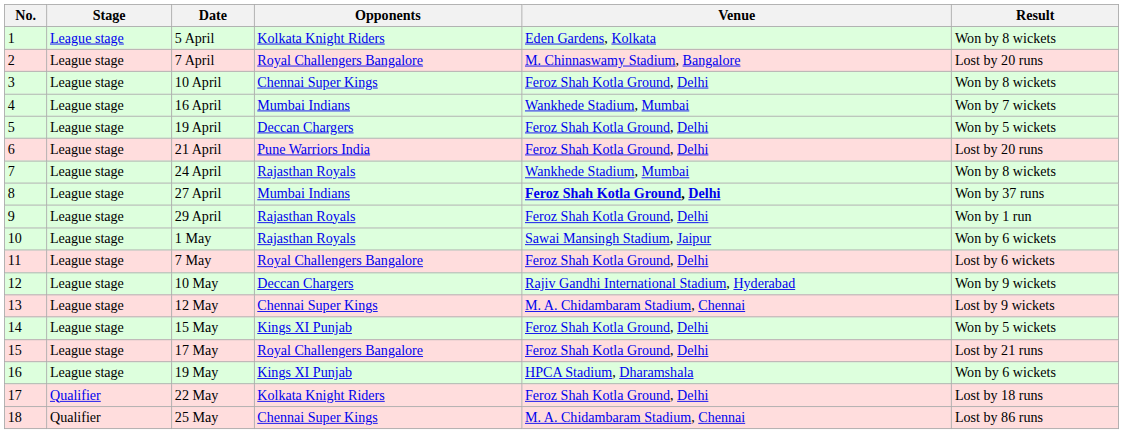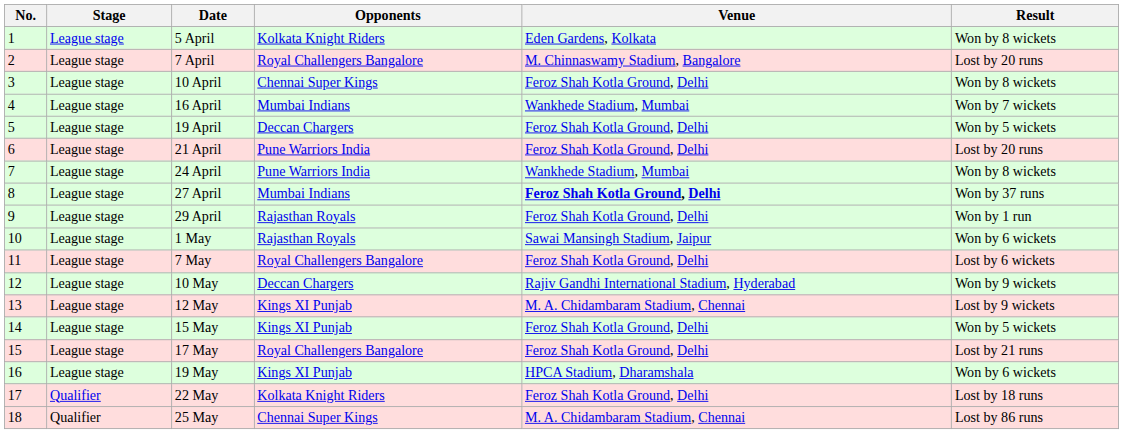24 April | Opponents: Rajasthan Royals -> Pune Warriors India
12 May | Opponents: Chennai Super Kings -> Kings XI Punjab
